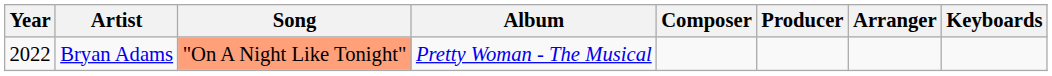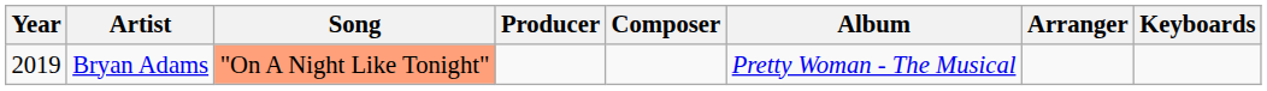columns swapped: Album <-> Producer
Bryan Adams | Year: 2022 -> 2019
